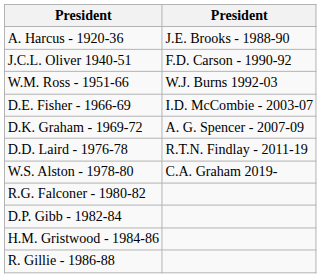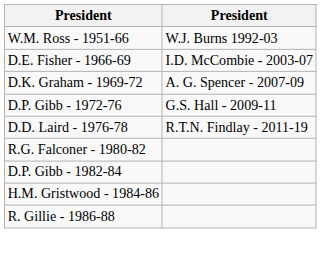- row: A. Harcus - 1920-36 | J.E. Brooks - 1988-90
- row: J.C.L. Oliver 1940-51 | F.D. Carson - 1990-92
+ row: D.P. Gibb - 1972-76 | G.S. Hall - 2009-11
- row: W.S. Alston - 1978-80 | C.A. Graham 2019-
